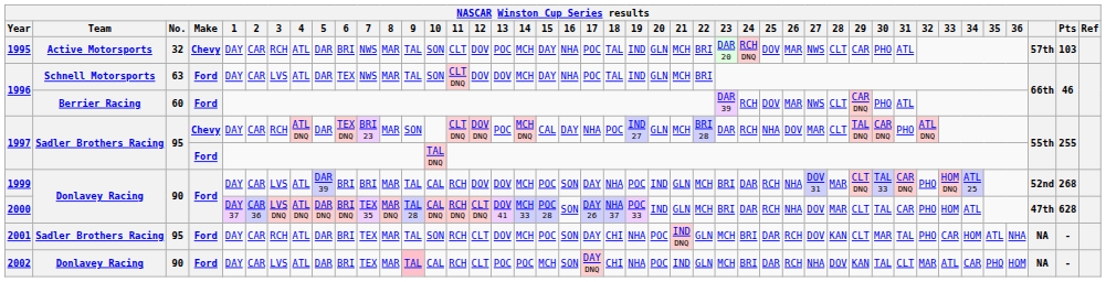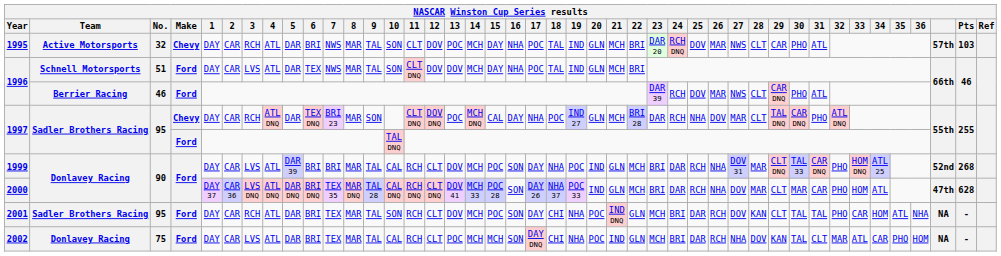1996 / Schnell Motorsports | No.: 63 -> 51
1996 / Berrier Racing | No.: 60 -> 46
1999 | 12: DOV -> CLT
2000 | 30: TAL -> MAR
2001 | 30: MAR -> TAL
2002 | No.: 90 -> 75
2002 | 9: pink background -> no background
2002 | 14: POC -> MCH
